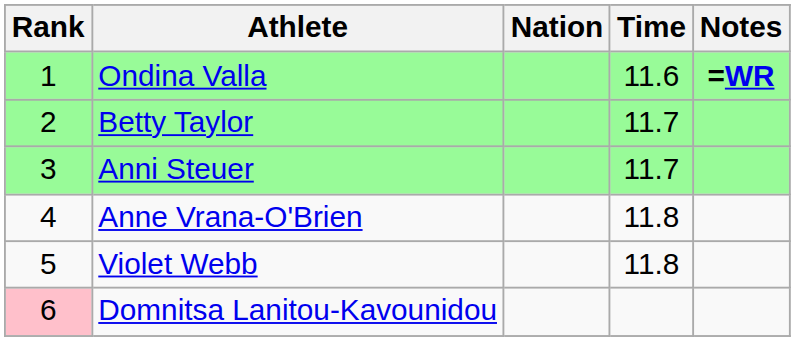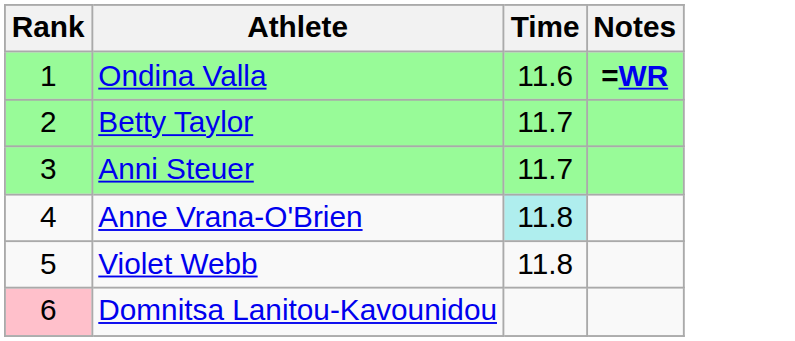- column: Nation
Anne Vrana-O'Brien | Time: no background -> paleturquoise background
